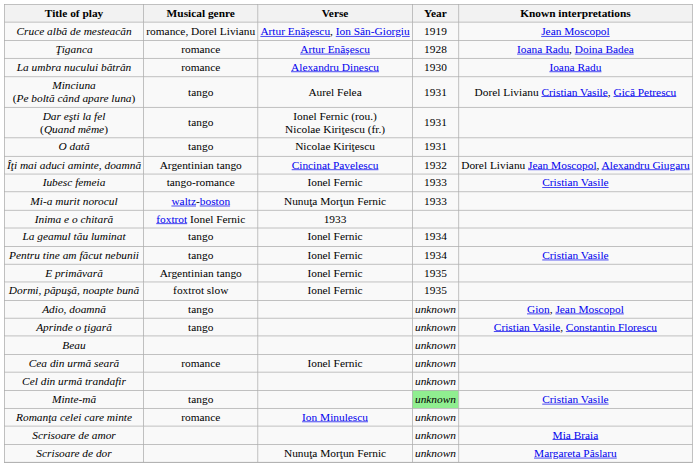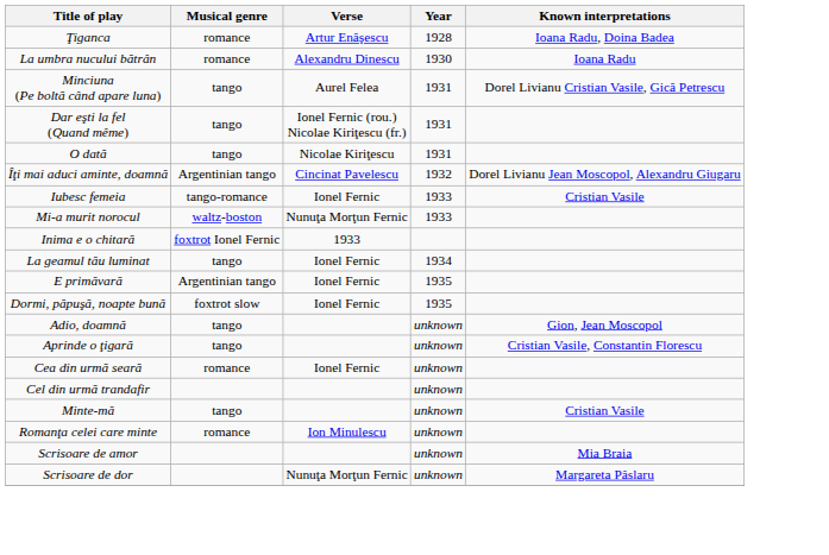- row: Cruce albă de mesteacăn | romance, Dorel Livianu | Artur Enăşescu, Ion Sân-Giorgiu | 1919 | Jean Moscopol
- row: Pentru tine am făcut nebunii | tango | Ionel Fernic | 1934 | Cristian Vasile
- row: Beau | unknown
Minte-mă | Year: lightgreen background -> no background
